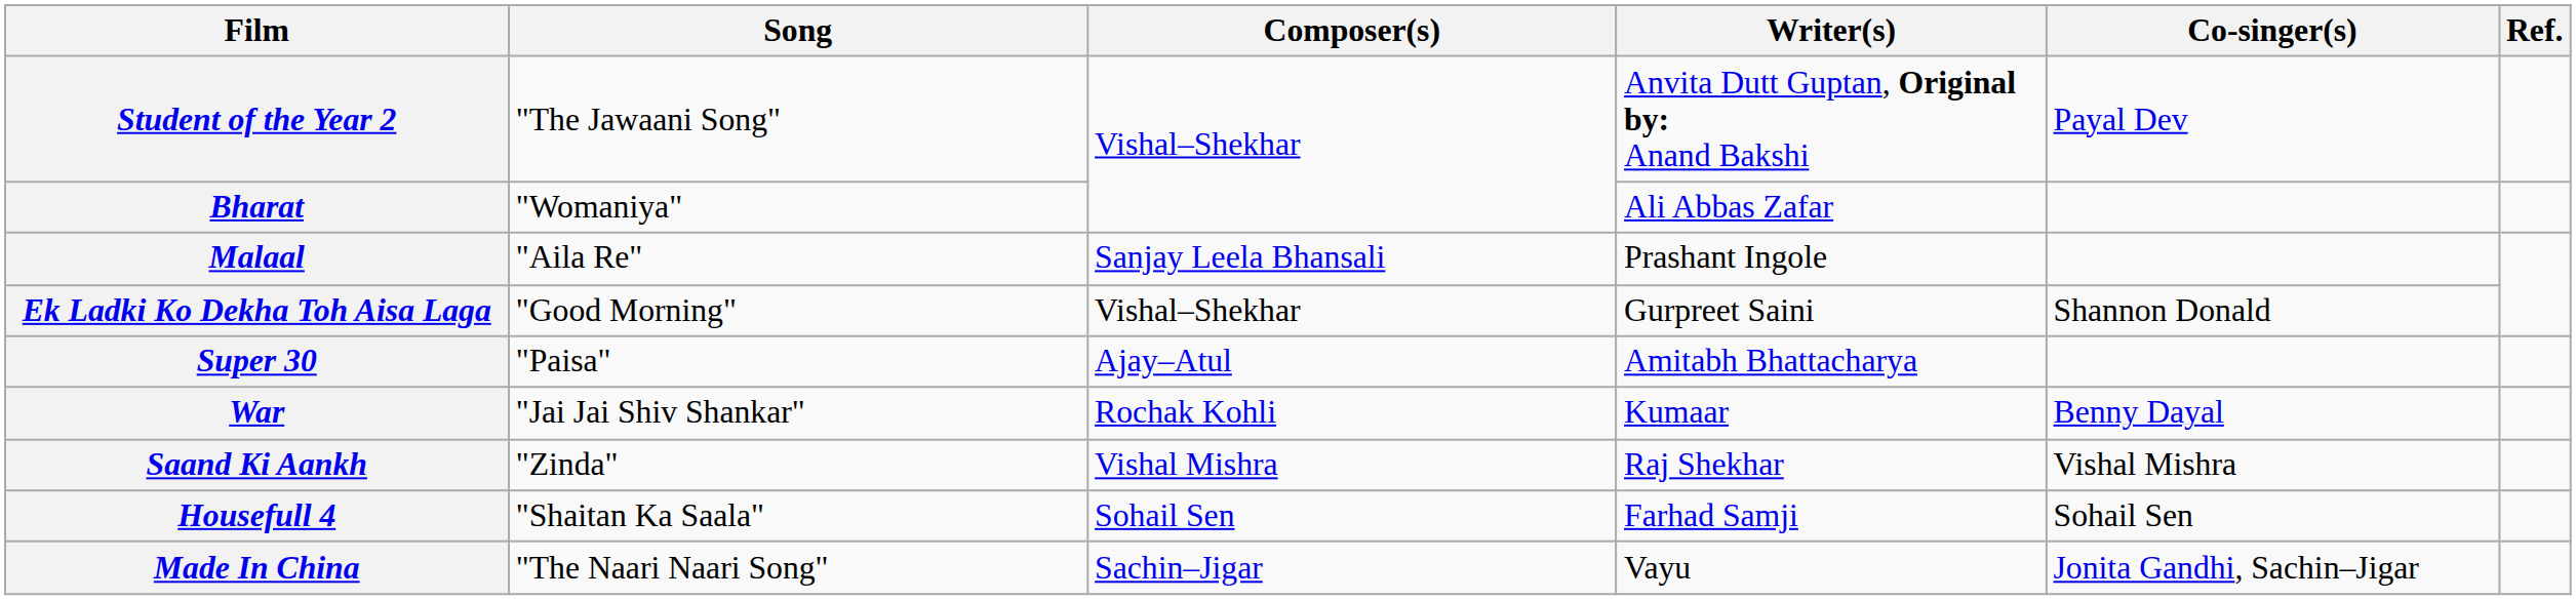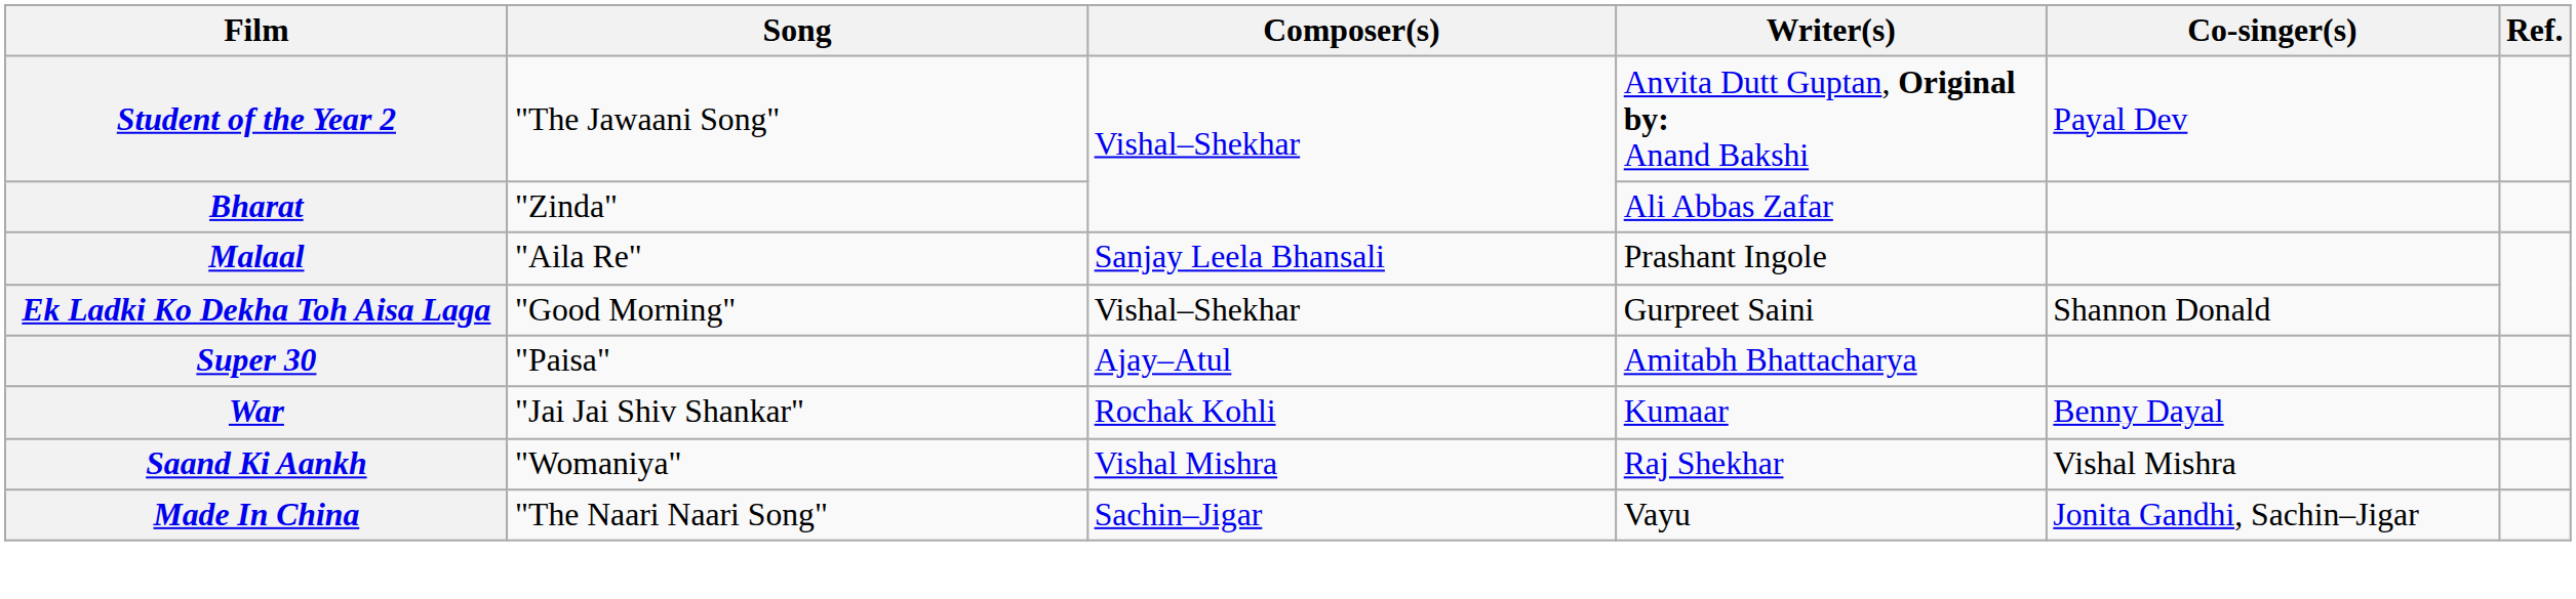Bharat | Song: "Womaniya" -> "Zinda"
Saand Ki Aankh | Song: "Zinda" -> "Womaniya"
- row: Housefull 4 | "Shaitan Ka Saala" | Sohail Sen | Farhad Samji | Sohail Sen
